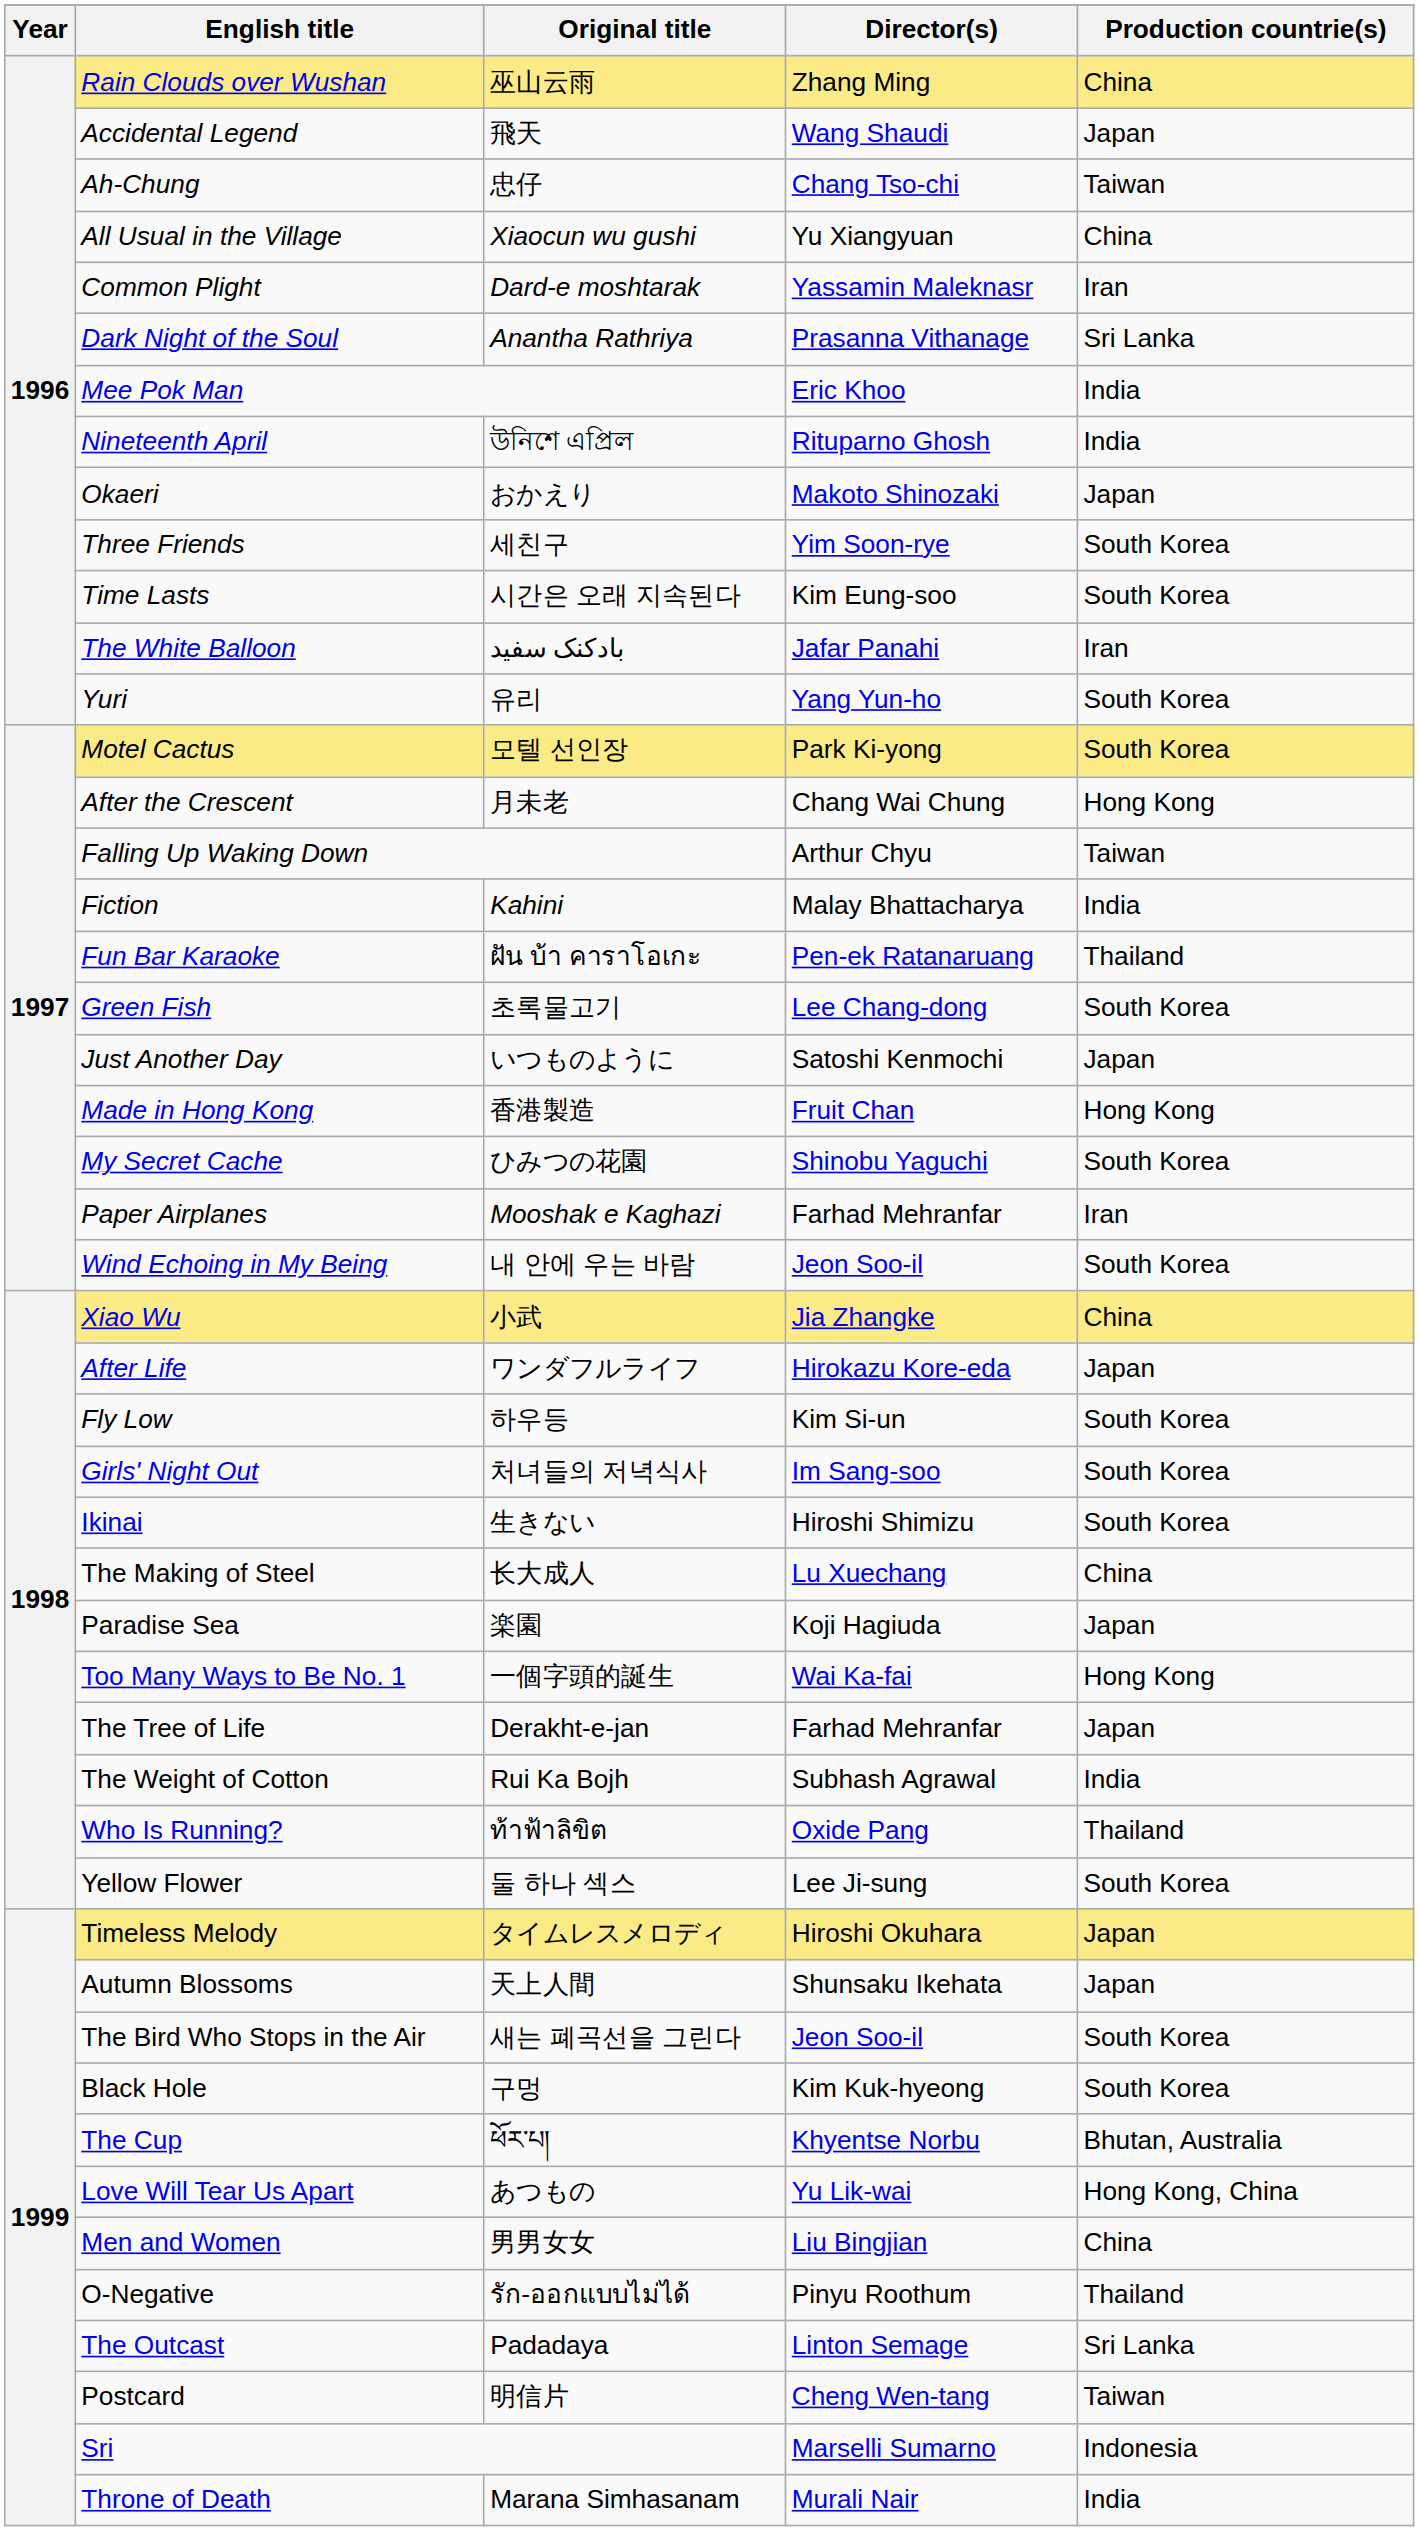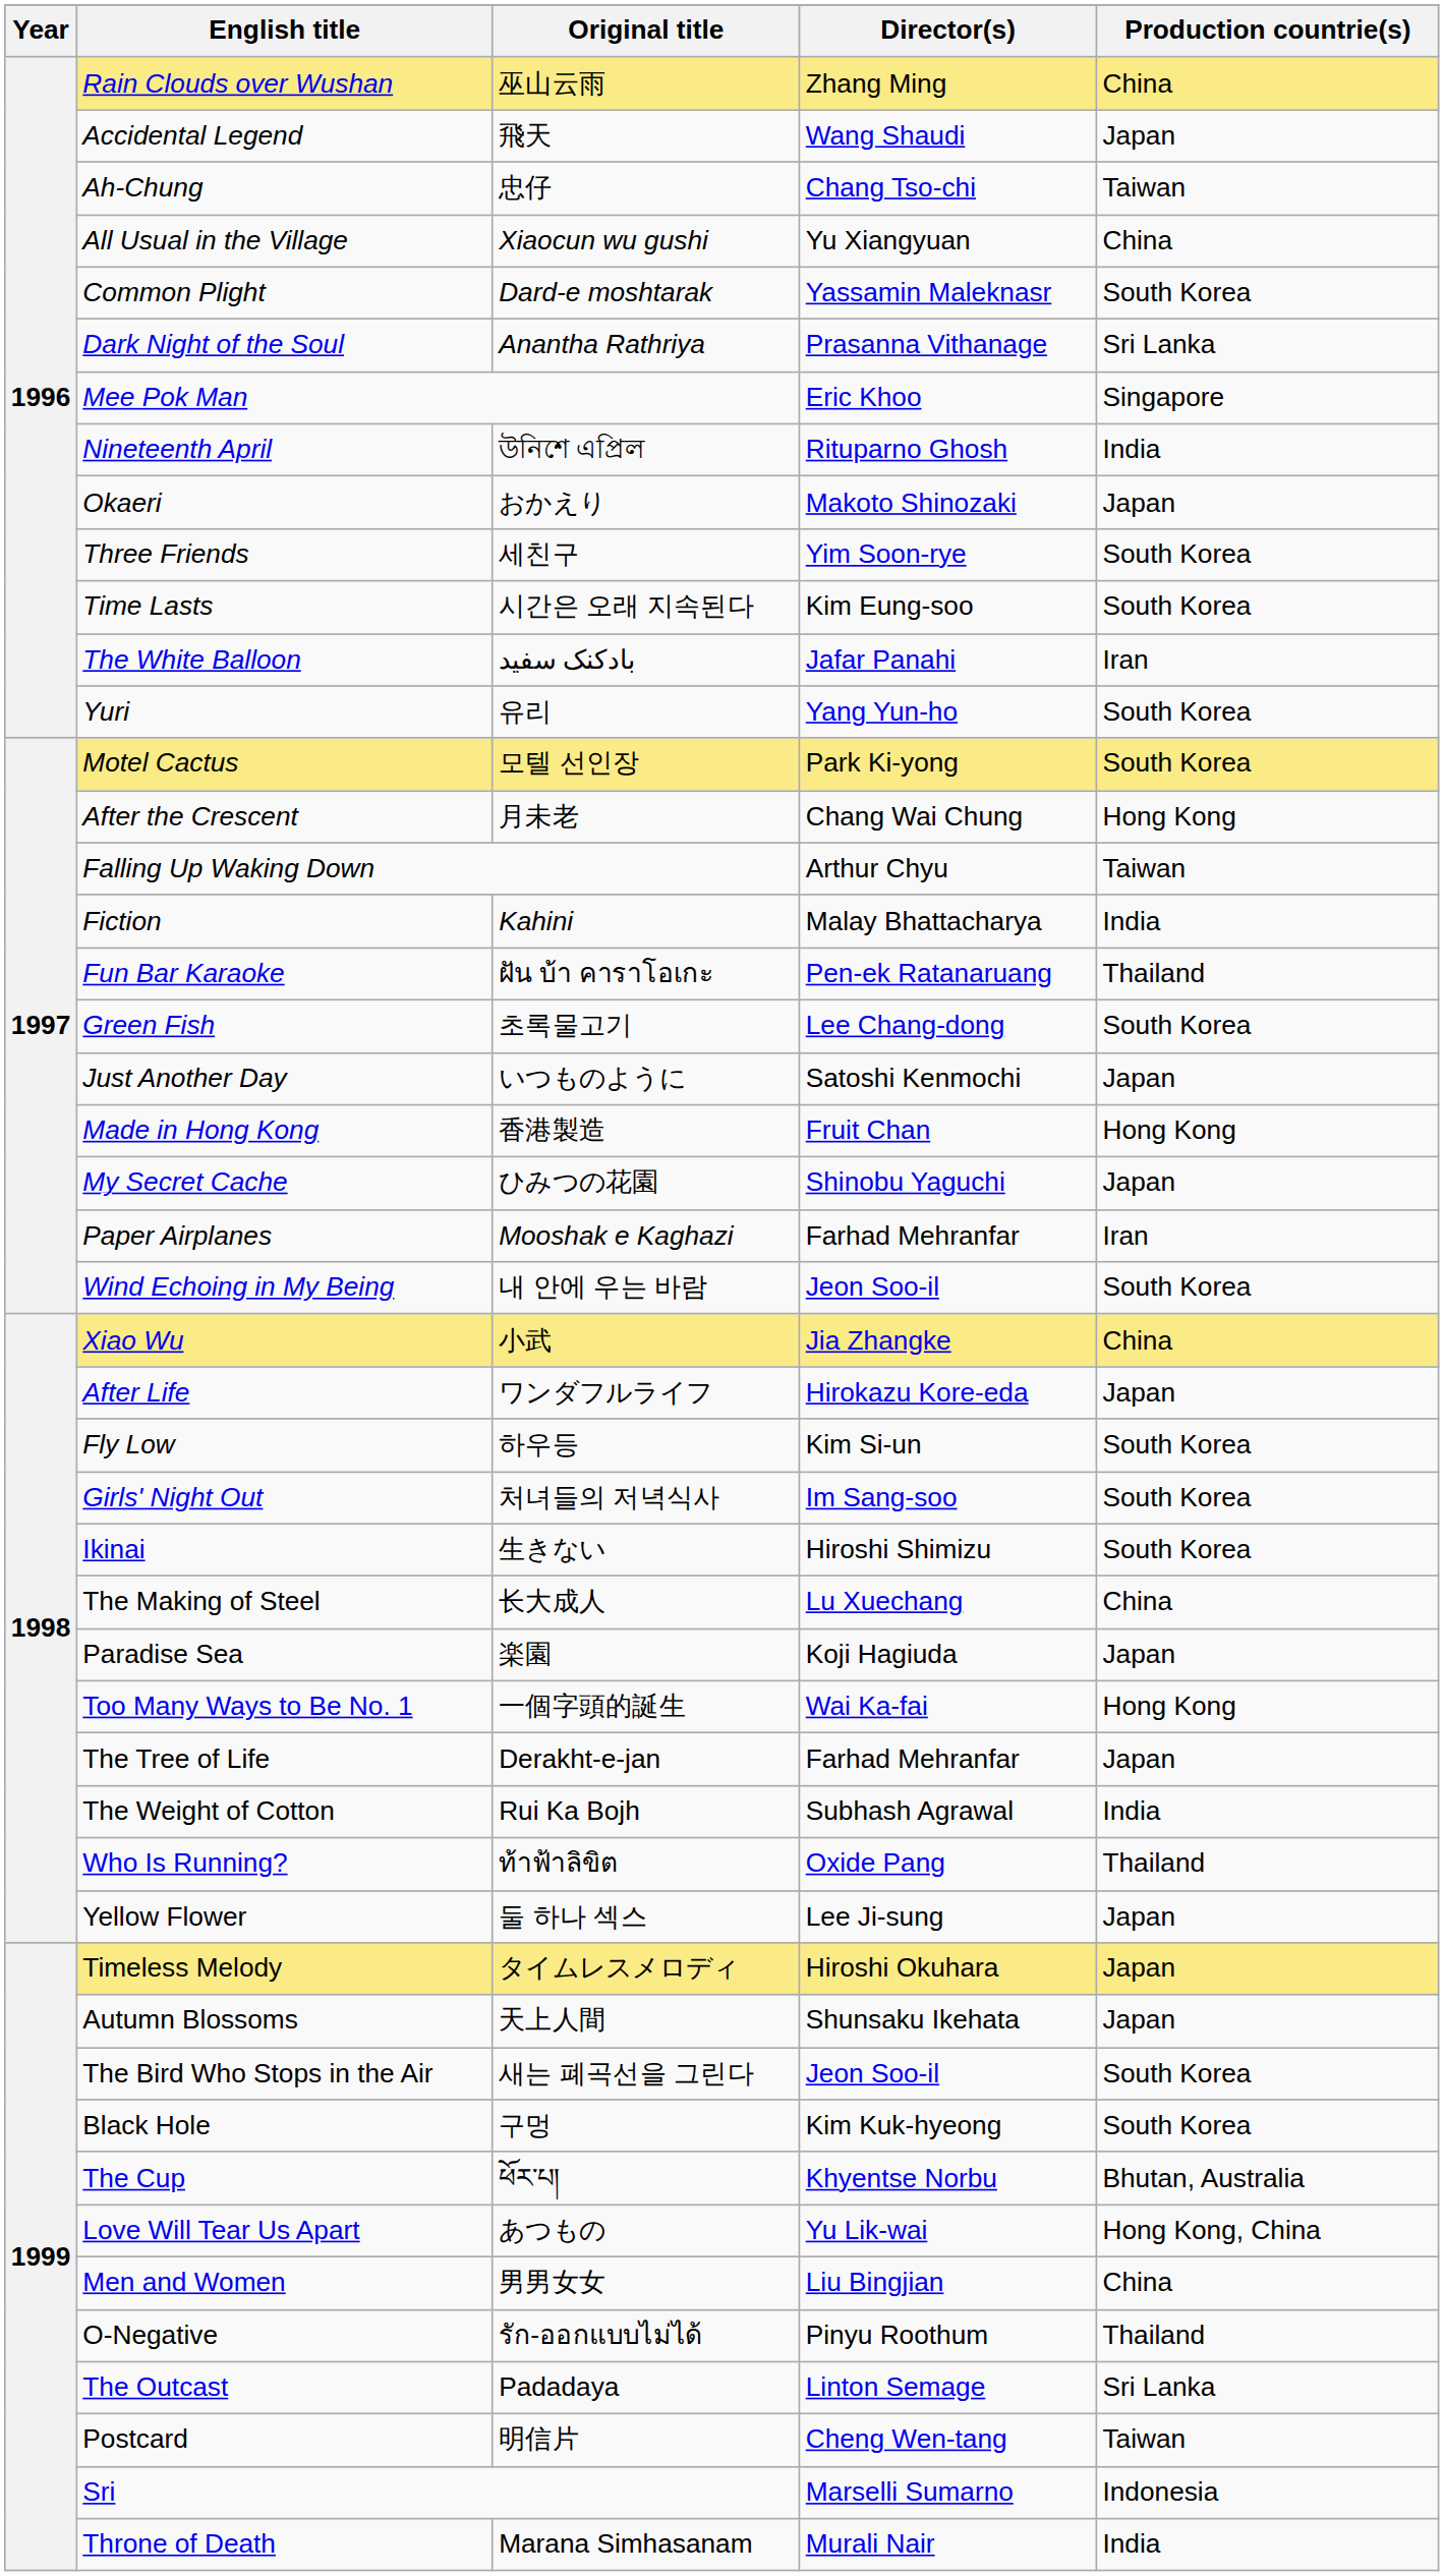Common Plight | Production countrie(s): Iran -> South Korea
Mee Pok Man | Production countrie(s): India -> Singapore
My Secret Cache | Production countrie(s): South Korea -> Japan
Yellow Flower | Production countrie(s): South Korea -> Japan
